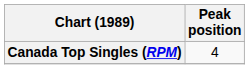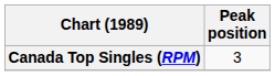Canada Top Singles (RPM) | Peak position: 4 -> 3
